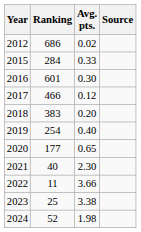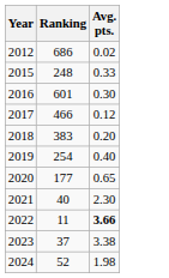- column: Source
2015 | Ranking: 284 -> 248
2022 | Avg. pts.: normal -> bold
2023 | Ranking: 25 -> 37
